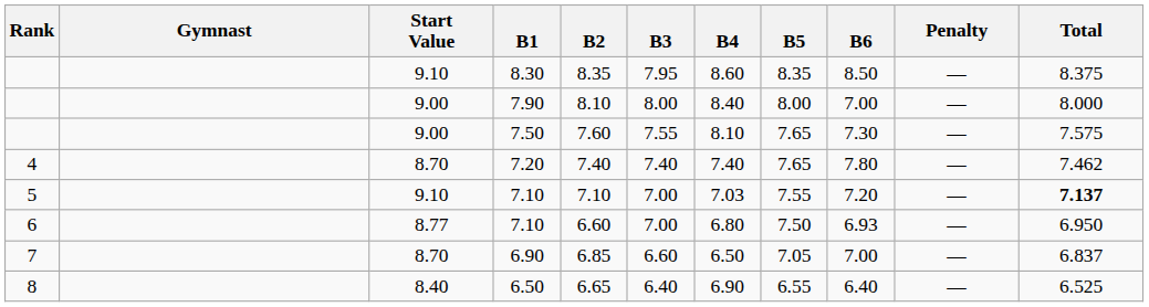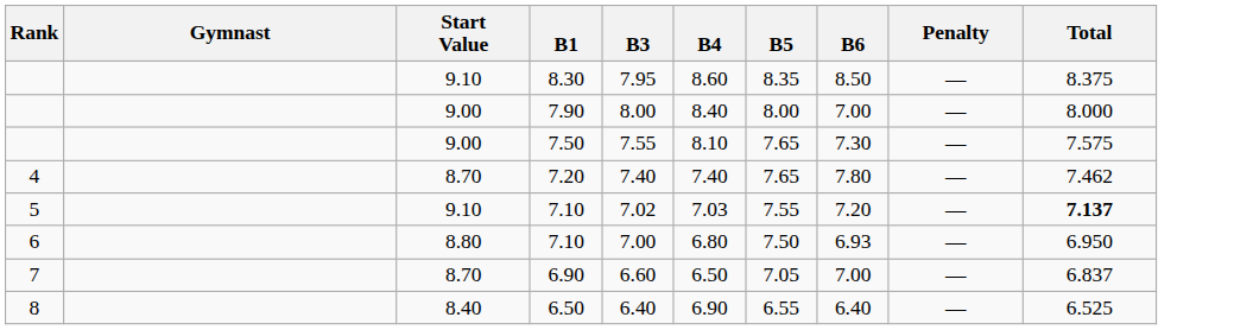- column: B2 | 8.35 | 8.10 | 7.60 | 7.40 | 7.10 | 6.60 | 6.85 | 6.65
5 / 7.10 | B3: 7.00 -> 7.02
6 / 7.10 | Start Value: 8.77 -> 8.80
